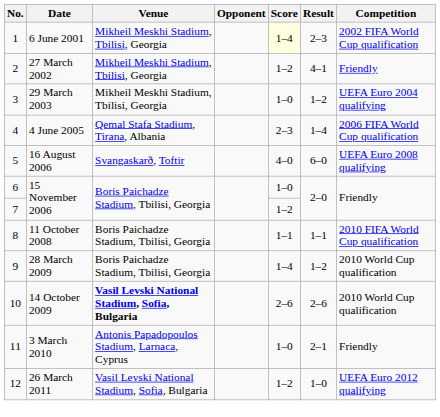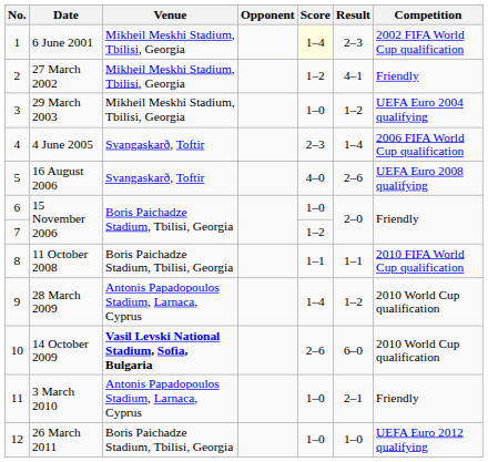4 June 2005 | Venue: Qemal Stafa Stadium, Tirana, Albania -> Svangaskarð, Toftir
16 August 2006 | Result: 6–0 -> 2–6
28 March 2009 | Venue: Boris Paichadze Stadium, Tbilisi, Georgia -> Antonis Papadopoulos Stadium, Larnaca, Cyprus
14 October 2009 | Result: 2–6 -> 6–0
26 March 2011 | Venue: Vasil Levski National Stadium, Sofia, Bulgaria -> Boris Paichadze Stadium, Tbilisi, Georgia
26 March 2011 | Score: 1–2 -> 1–0
